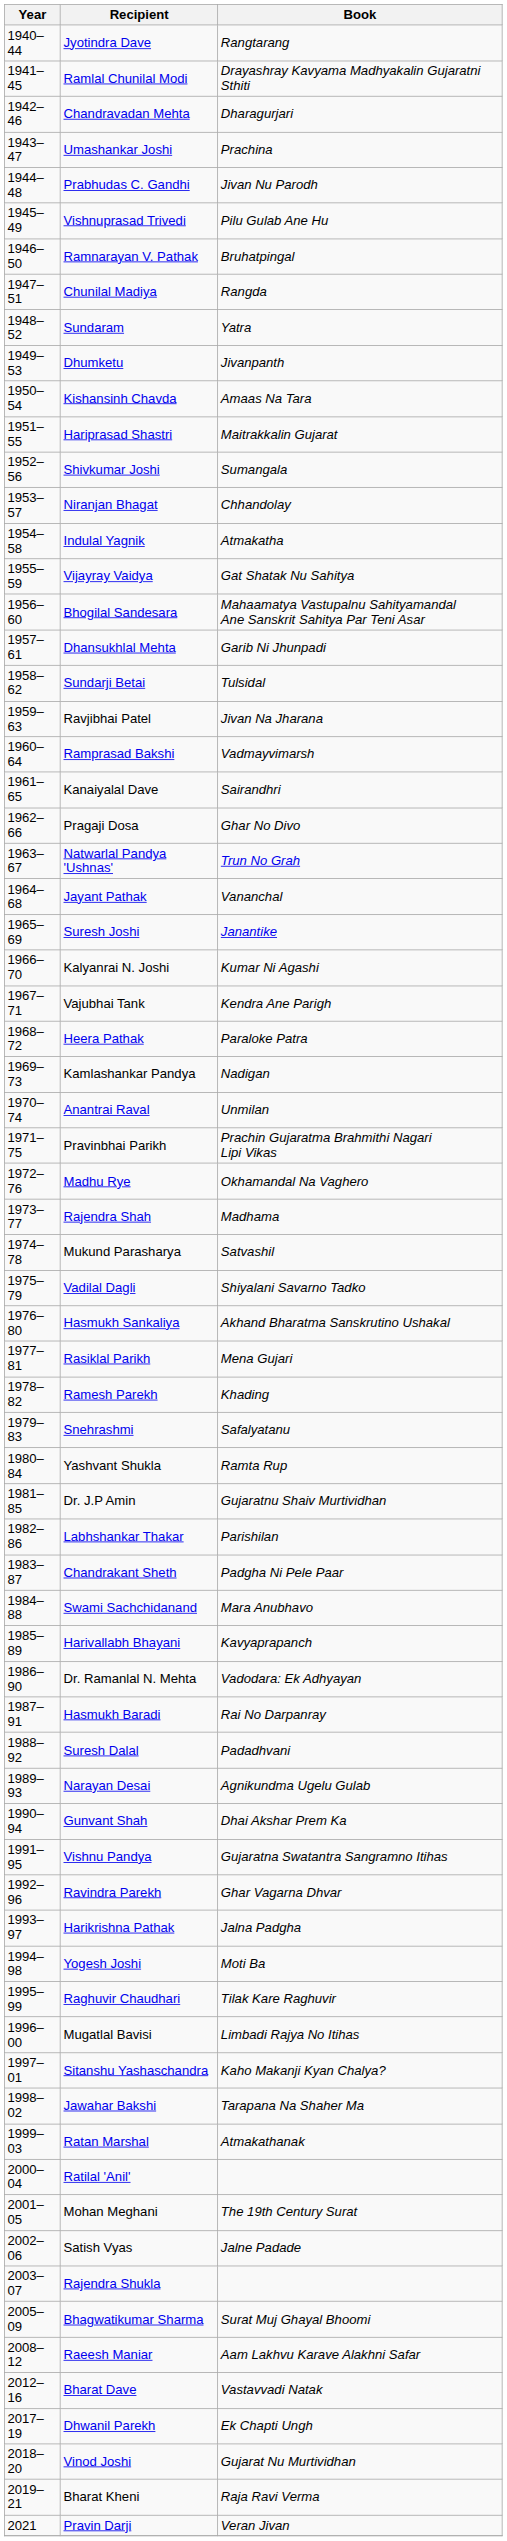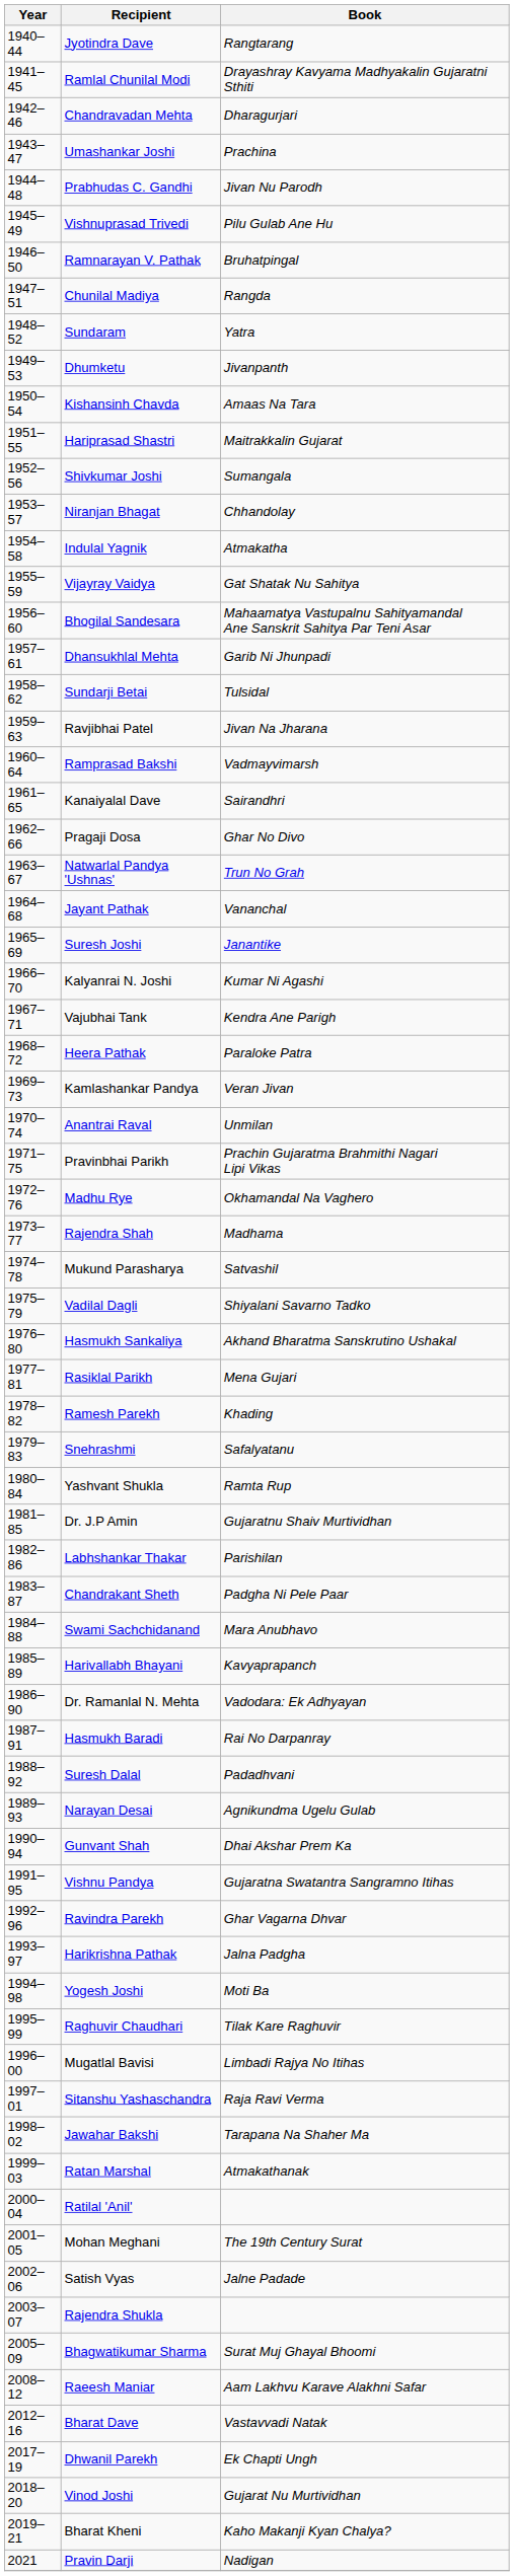Kamlashankar Pandya | Book: Nadigan -> Veran Jivan
Sitanshu Yashaschandra | Book: Kaho Makanji Kyan Chalya? -> Raja Ravi Verma
Bharat Kheni | Book: Raja Ravi Verma -> Kaho Makanji Kyan Chalya?
Pravin Darji | Book: Veran Jivan -> Nadigan
